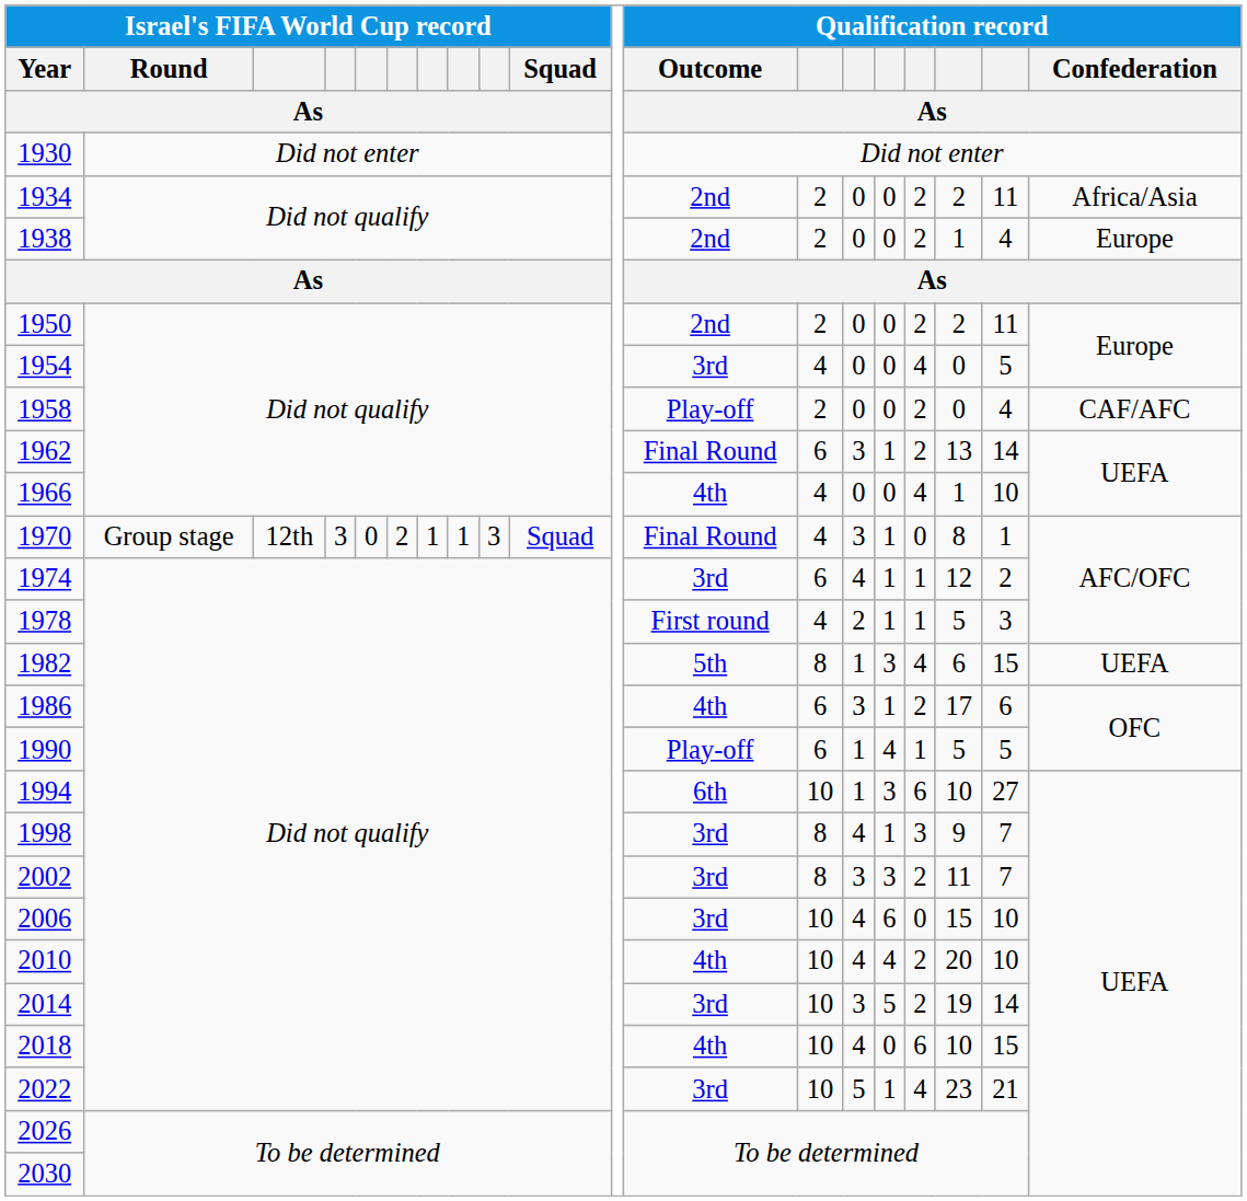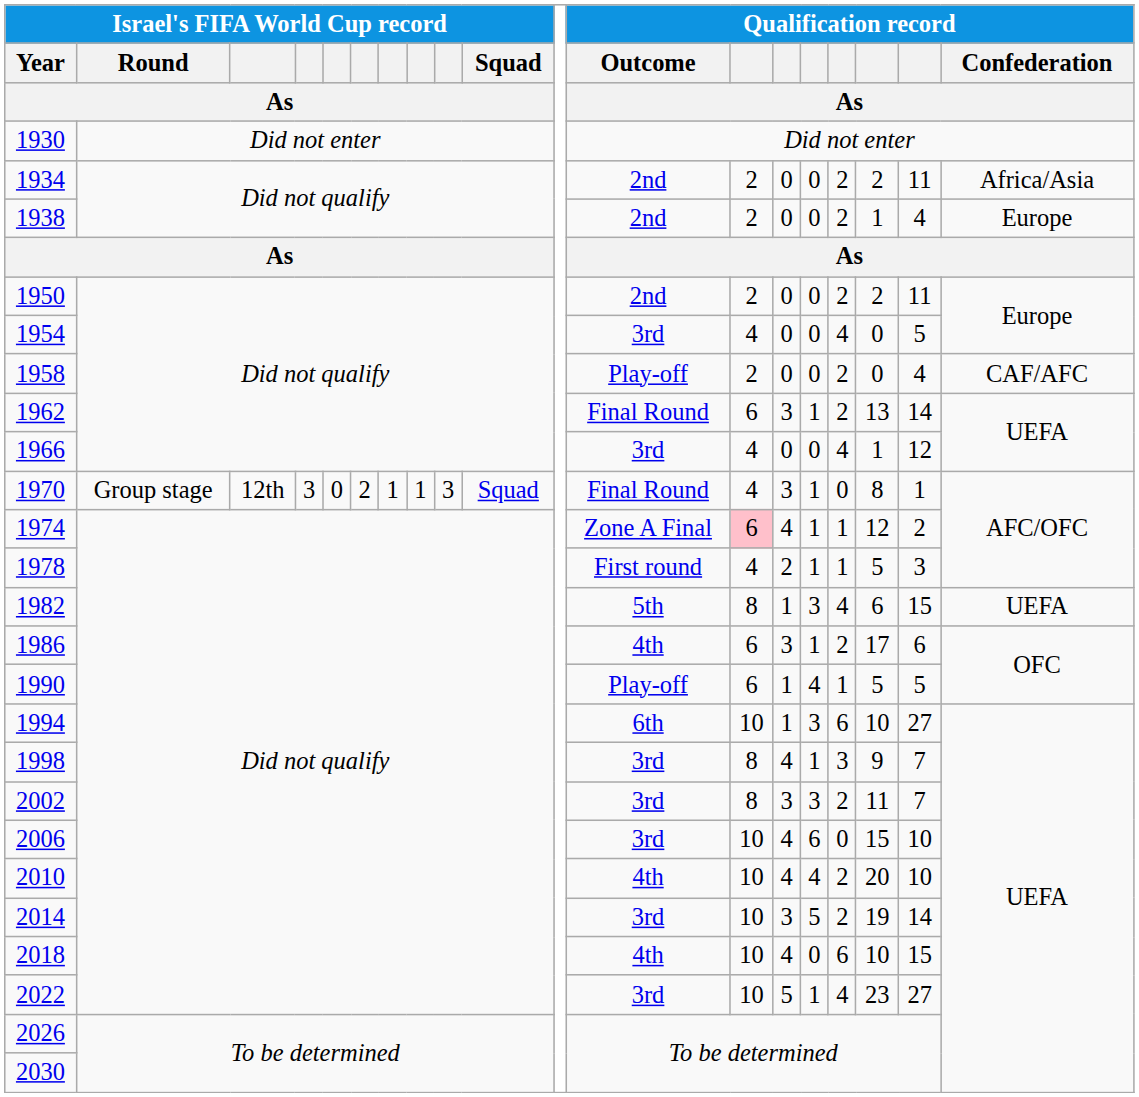1966 | Qualification record / Outcome / As: 4th -> 3rd
1966 | column 18: 10 -> 12
1974 | Qualification record / Outcome / As: 3rd -> Zone A Final
1974 | column 13: no background -> pink background
2022 | column 18: 21 -> 27
